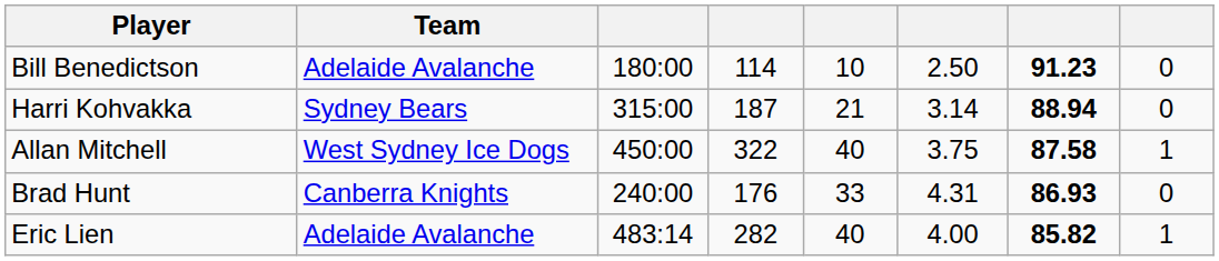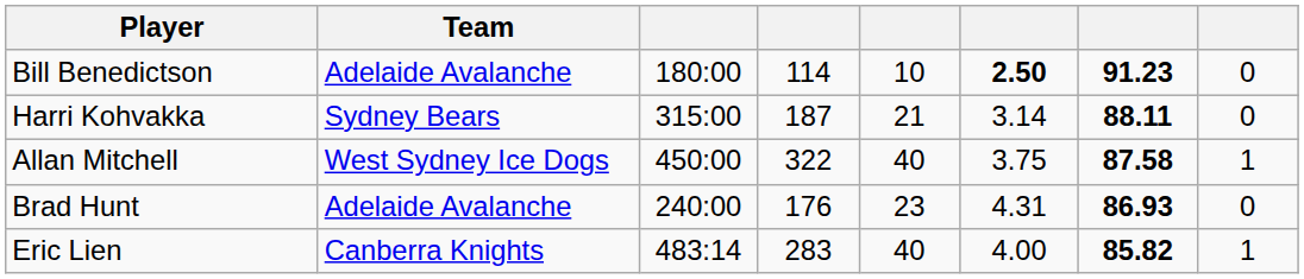Bill Benedictson | column 6: normal -> bold
Harri Kohvakka | column 7: 88.94 -> 88.11
Brad Hunt | Team: Canberra Knights -> Adelaide Avalanche
Brad Hunt | column 5: 33 -> 23
Eric Lien | Team: Adelaide Avalanche -> Canberra Knights
Eric Lien | column 4: 282 -> 283
